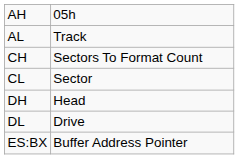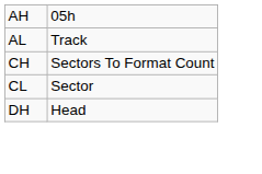- row: DL | Drive
- row: ES:BX | Buffer Address Pointer
